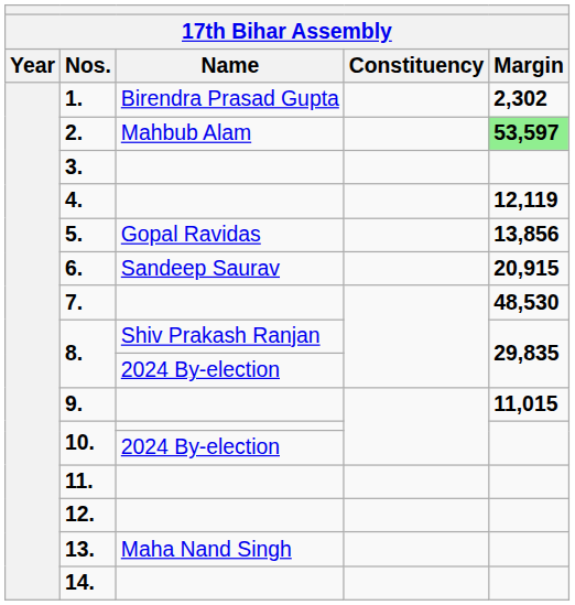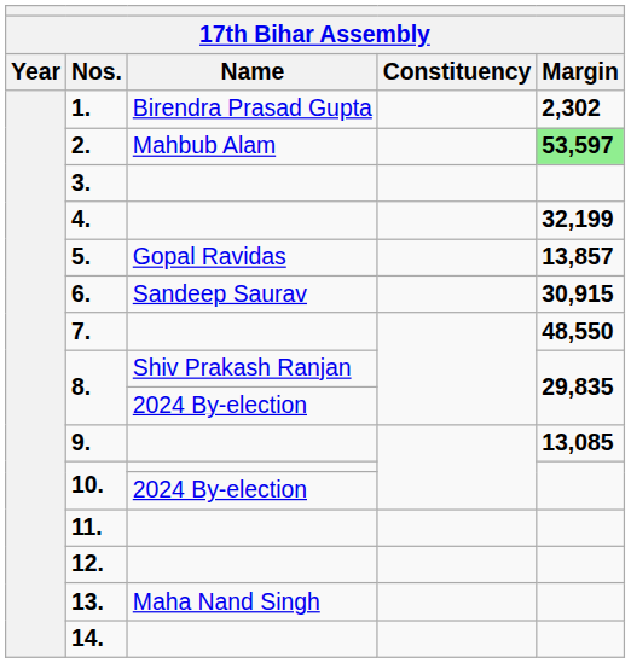4. | Margin: 12,119 -> 32,199
5. | Margin: 13,856 -> 13,857
6. | Margin: 20,915 -> 30,915
7. | Margin: 48,530 -> 48,550
9. | Margin: 11,015 -> 13,085
